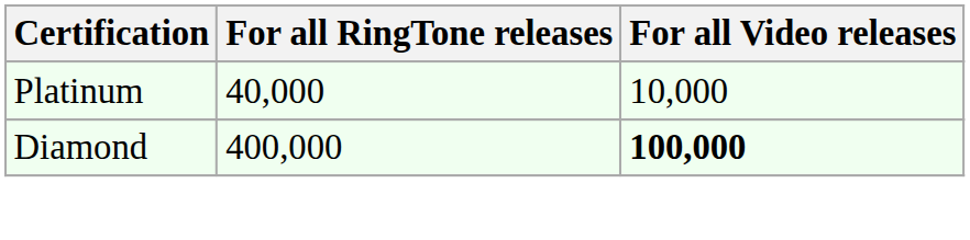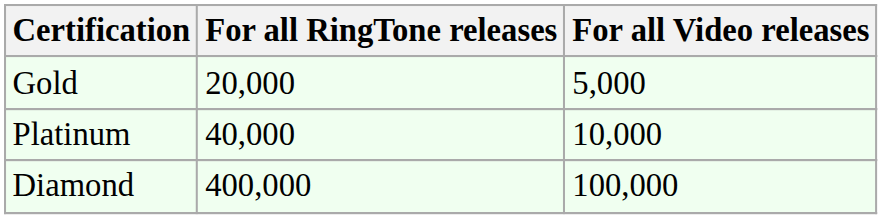+ row: Gold | 20,000 | 5,000
Diamond | For all Video releases: bold -> normal
